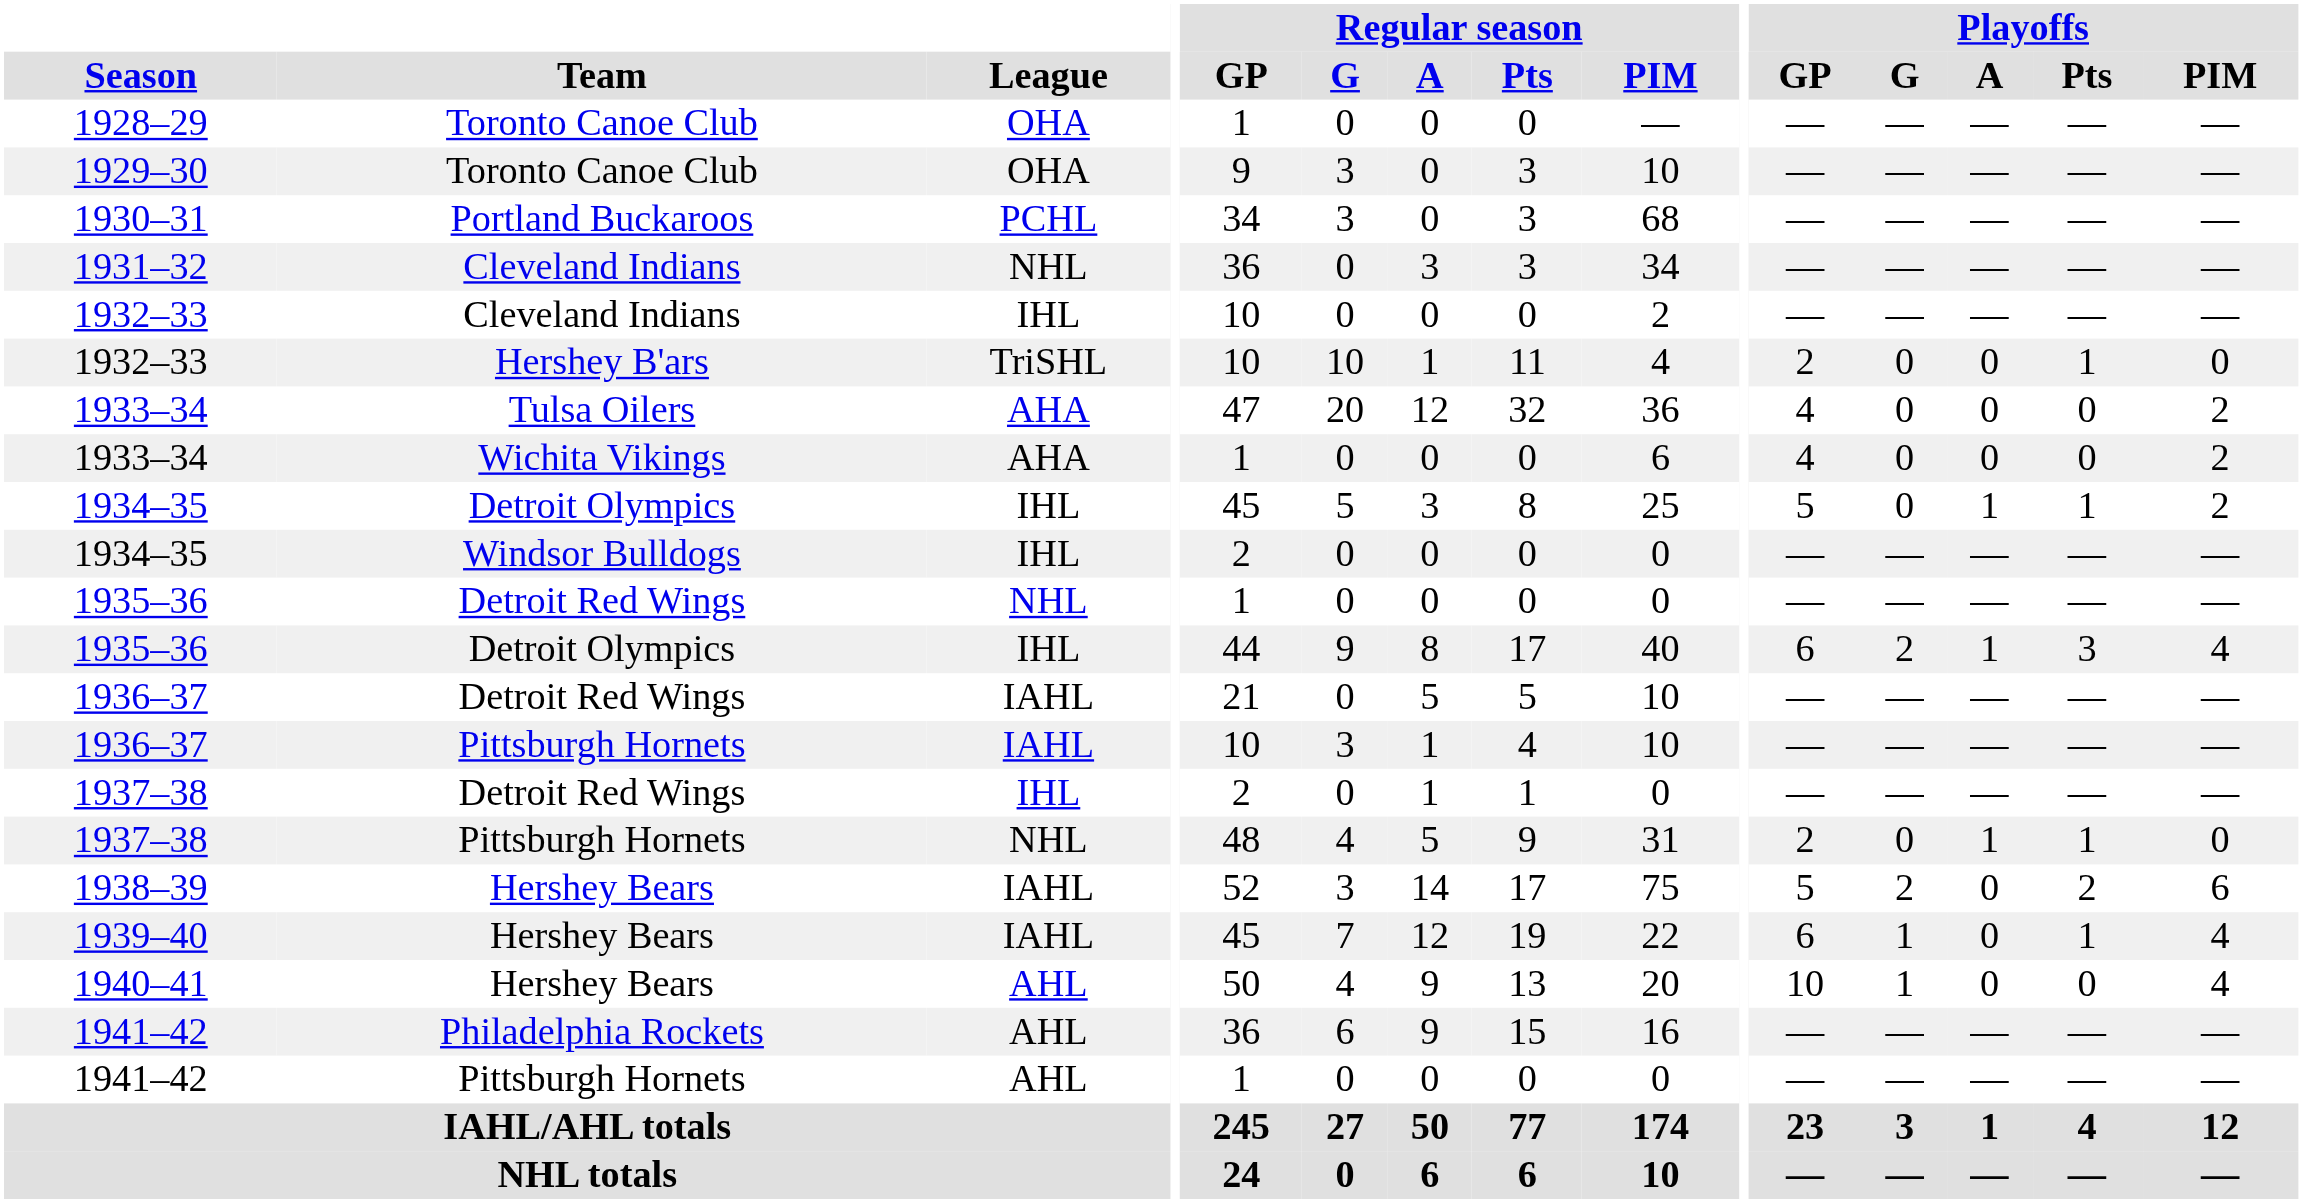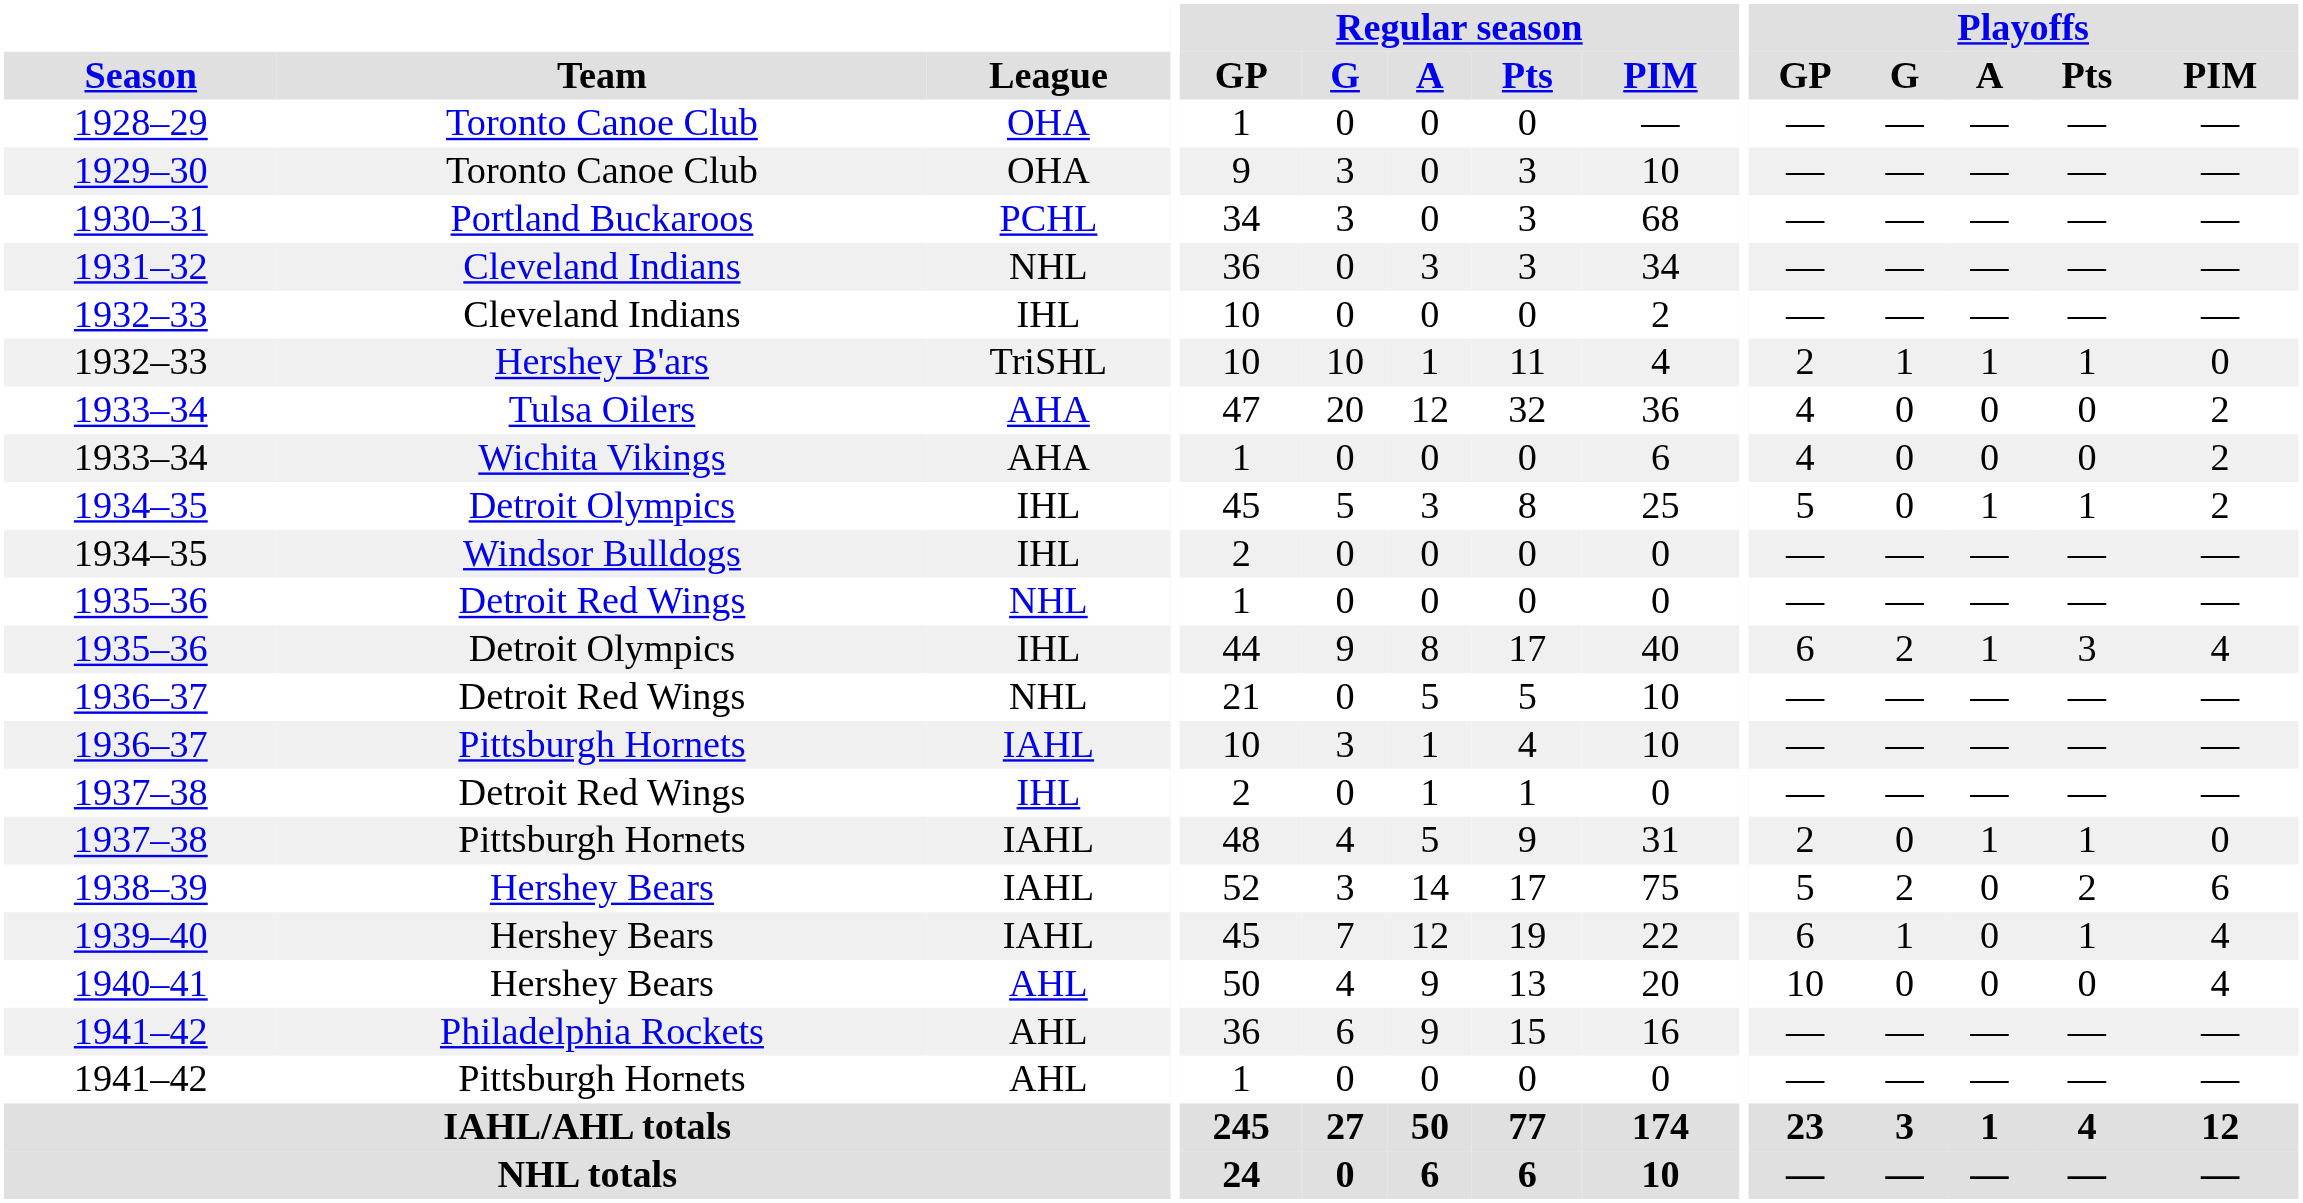1932–33 / Hershey B'ars | Playoffs / G: 0 -> 1
1932–33 / Hershey B'ars | Playoffs / A: 0 -> 1
1936–37 / Detroit Red Wings | League: IAHL -> NHL
1937–38 / Pittsburgh Hornets | League: NHL -> IAHL
1940–41 | Playoffs / G: 1 -> 0
